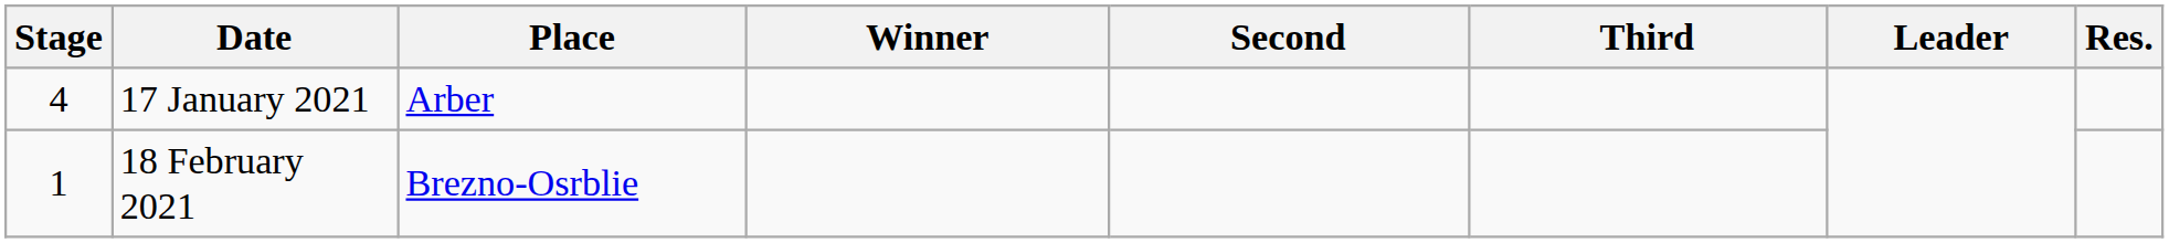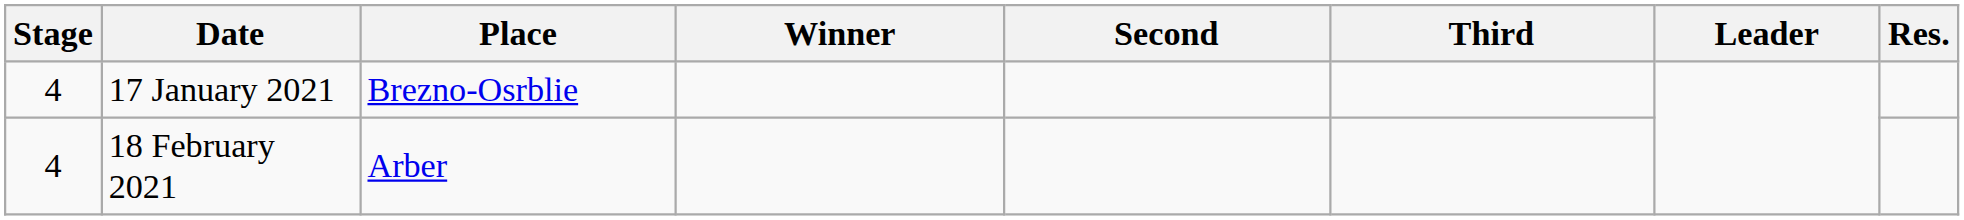17 January 2021 | Place: Arber -> Brezno-Osrblie
18 February 2021 | Stage: 1 -> 4
18 February 2021 | Place: Brezno-Osrblie -> Arber
